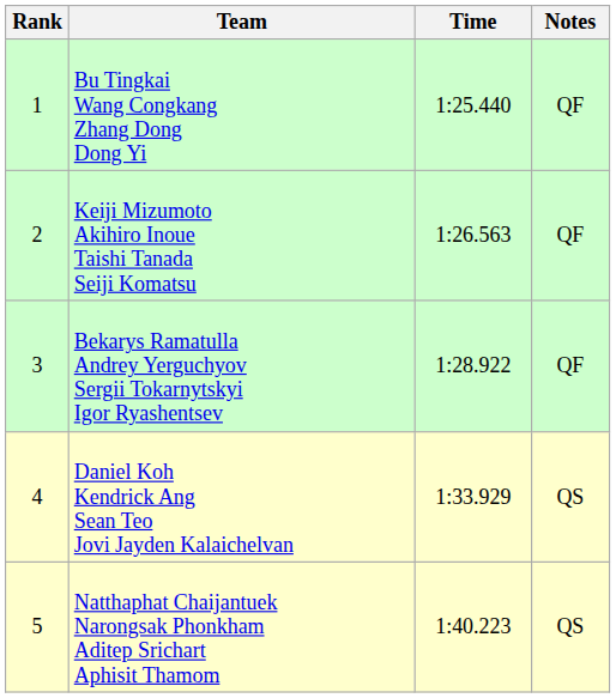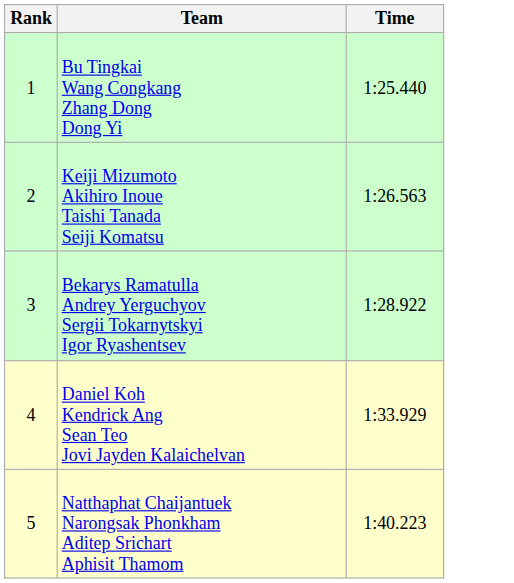- column: Notes | QF | QF | QF | QS | QS
